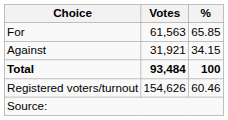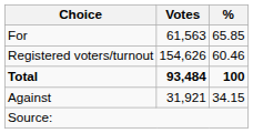rows swapped: Against <-> Registered voters/turnout
